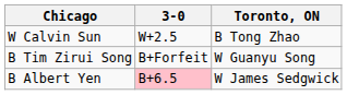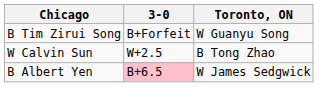rows swapped: B Tim Zirui Song <-> W Calvin Sun
